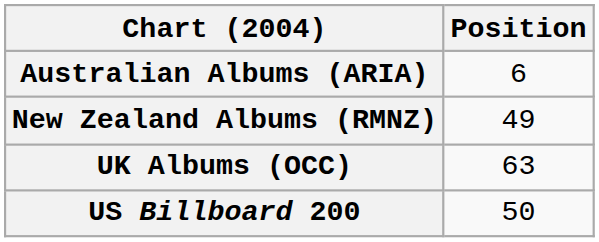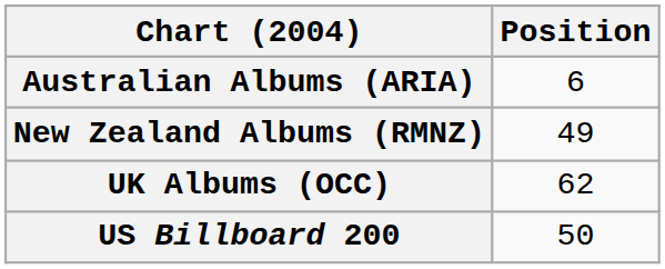UK Albums (OCC) | Position: 63 -> 62
